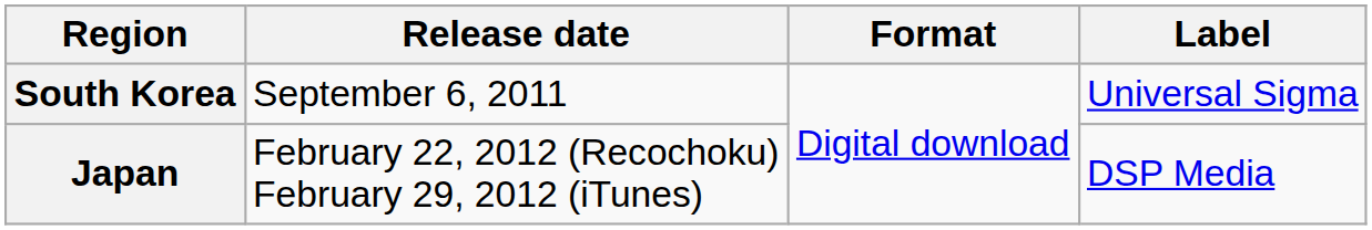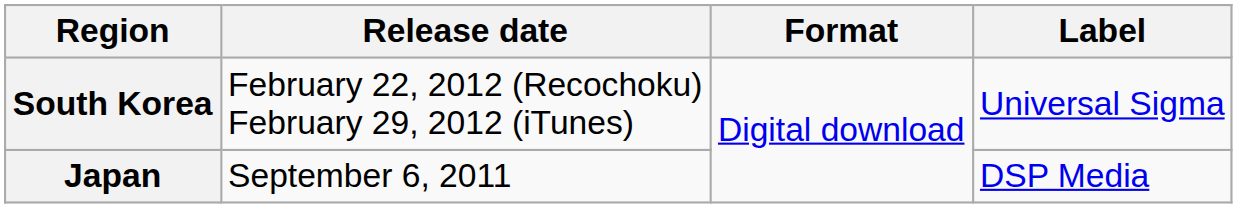South Korea | Release date: September 6, 2011 -> February 22, 2012 (Recochoku) February 29, 2012 (iTunes)
Japan | Release date: February 22, 2012 (Recochoku) February 29, 2012 (iTunes) -> September 6, 2011
